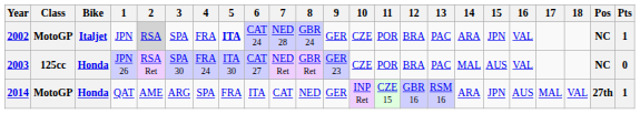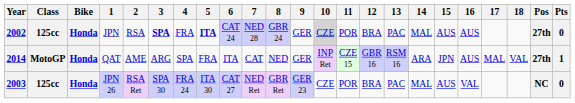2002 | Class: MotoGP -> 125cc
2002 | Bike: Italjet -> Honda
2002 | 2: lightgrey background -> no background
2002 | 3: normal -> bold
2002 | 10: no background -> lightgrey background
2002 | 14: ARA -> MAL
2002 | 15: JPN -> AUS
2002 | 16: VAL -> AUS
2002 | Pos: NC -> 27th
2002 | Pts: 1 -> 0
rows swapped: 2003 <-> 2014
